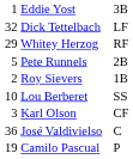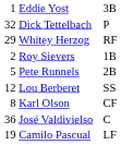Dick Tettelbach | column 3: LF -> P
rows swapped: Roy Sievers <-> Pete Runnels
Lou Berberet | column 1: 10 -> 12
Karl Olson | column 1: 3 -> 8
Camilo Pascual | column 3: P -> LF
